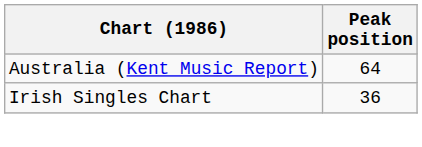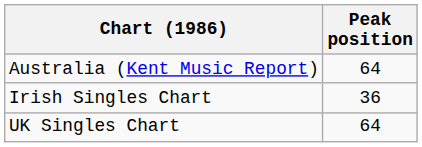+ row: UK Singles Chart | 64
